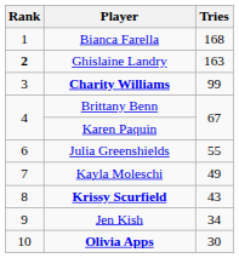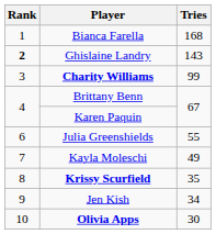Ghislaine Landry | Tries: 163 -> 143
Krissy Scurfield | Tries: 43 -> 35
